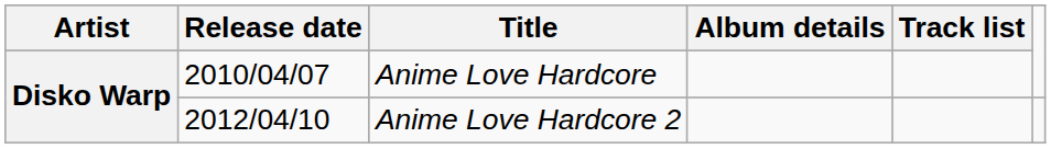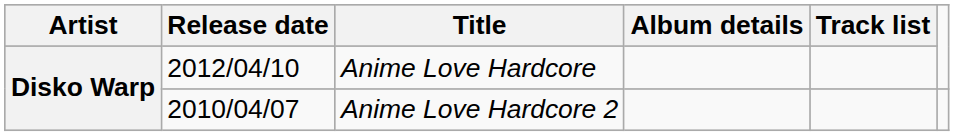Anime Love Hardcore | Release date: 2010/04/07 -> 2012/04/10
Anime Love Hardcore 2 | Release date: 2012/04/10 -> 2010/04/07
